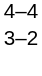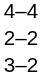+ row: 2–2
